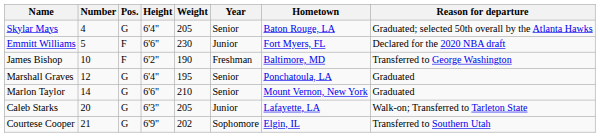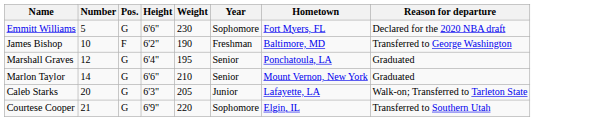- row: Skylar Mays | 4 | G | 6'4" | 205 | Senior | Baton Rouge, LA | Graduated; selected 50th overall by the Atlanta Hawks
Emmitt Williams | Pos.: F -> G
Emmitt Williams | Year: Junior -> Sophomore
Courtese Cooper | Weight: 202 -> 220
